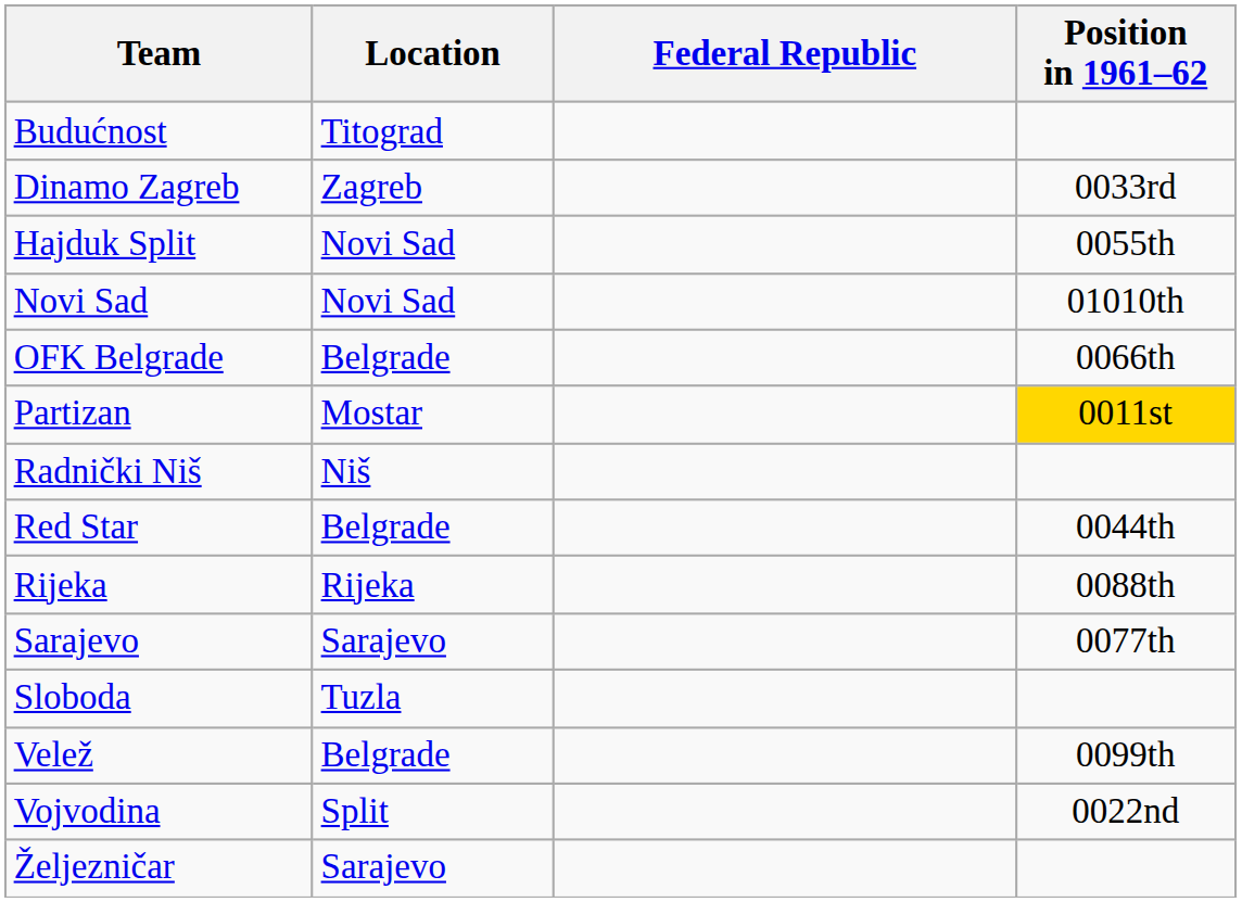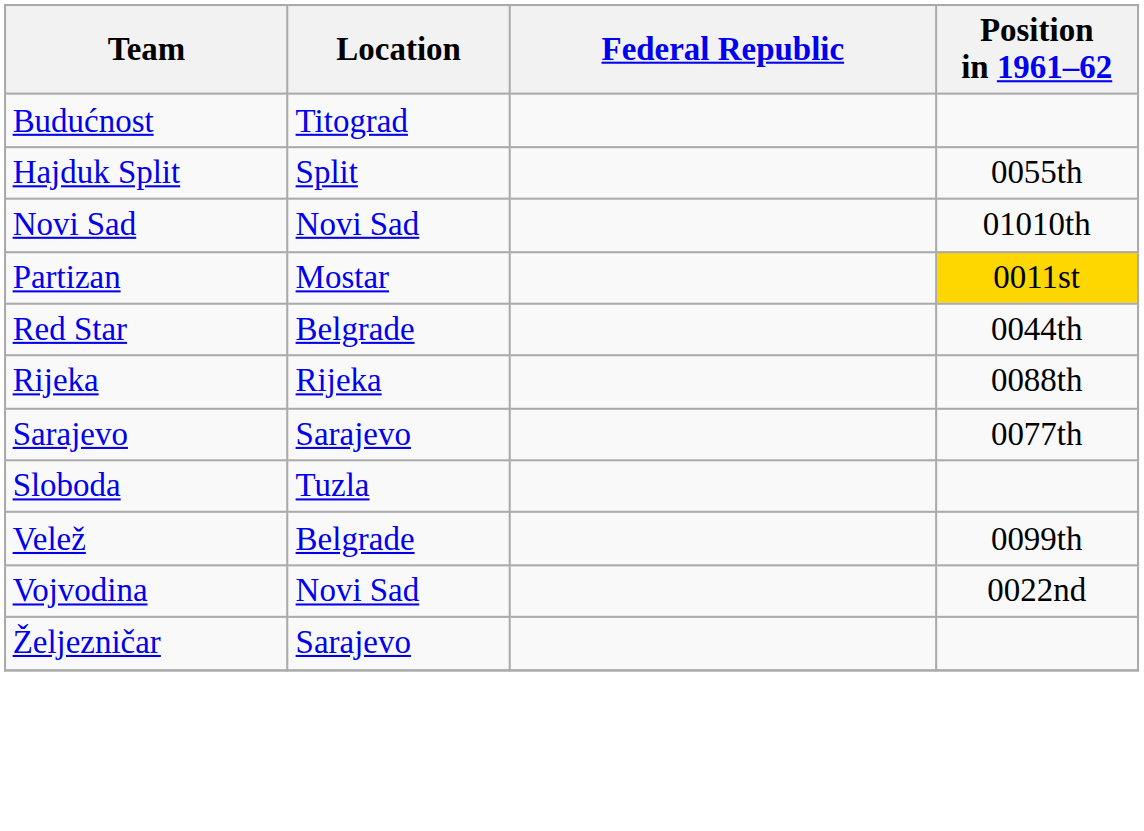- row: Dinamo Zagreb | Zagreb | 0033rd
Hajduk Split | Location: Novi Sad -> Split
- row: OFK Belgrade | Belgrade | 0066th
- row: Radnički Niš | Niš
Vojvodina | Location: Split -> Novi Sad
